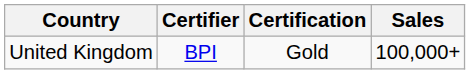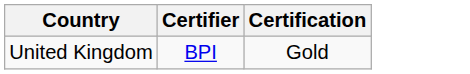- column: Sales | 100,000+
